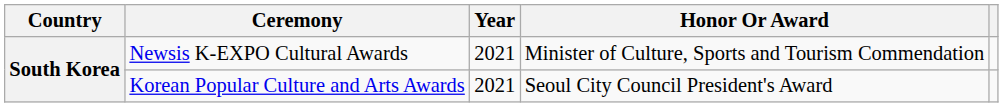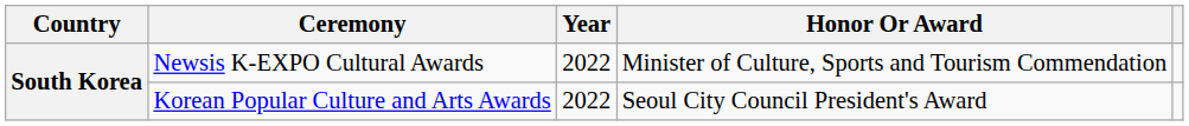Newsis K-EXPO Cultural Awards | Year: 2021 -> 2022
Korean Popular Culture and Arts Awards | Year: 2021 -> 2022
